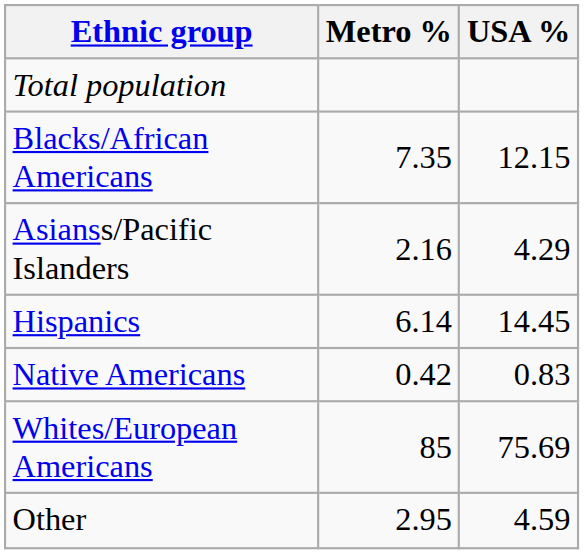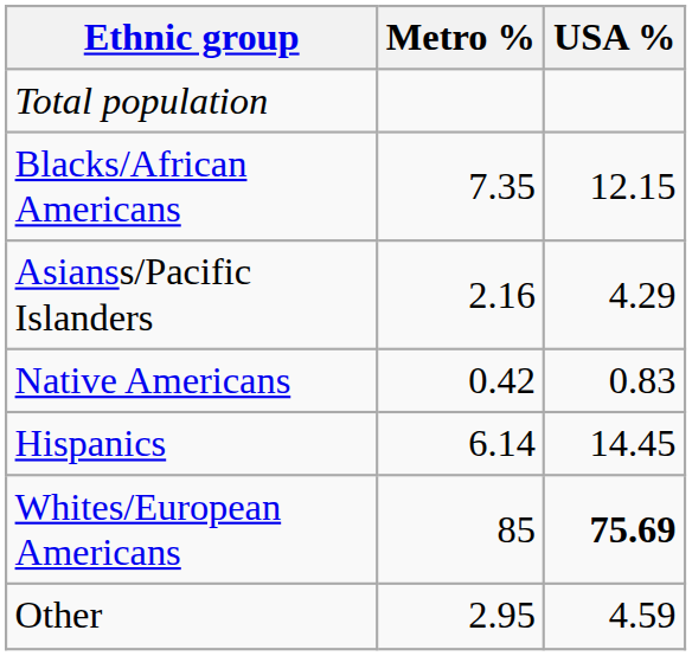rows swapped: Hispanics <-> Native Americans
Whites/European Americans | USA %: normal -> bold
